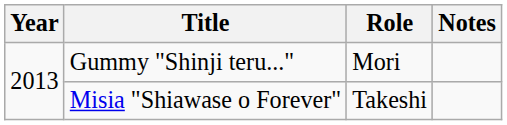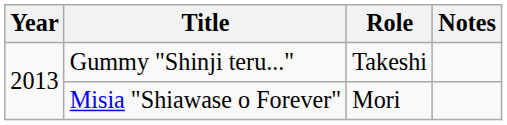Gummy "Shinji teru..." | Role: Mori -> Takeshi
Misia "Shiawase o Forever" | Role: Takeshi -> Mori
